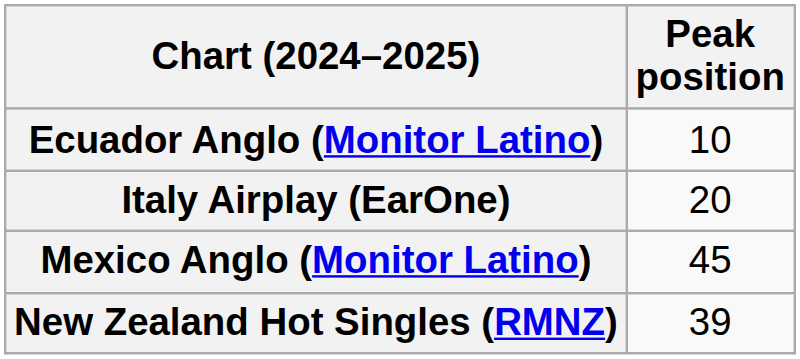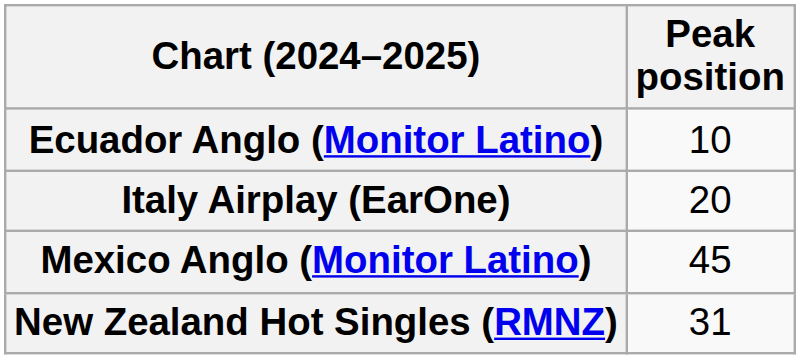New Zealand Hot Singles (RMNZ) | Peak position: 39 -> 31
